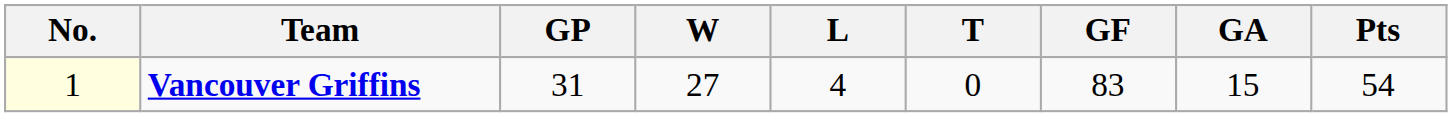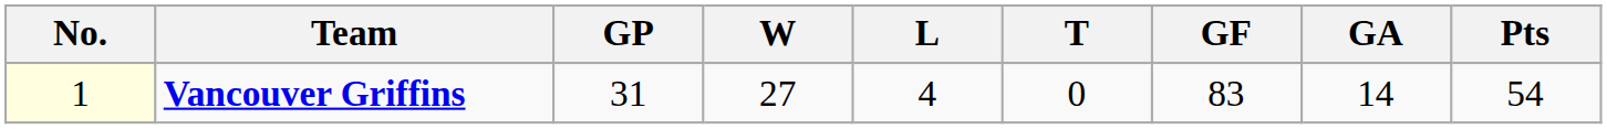Vancouver Griffins | GA: 15 -> 14
